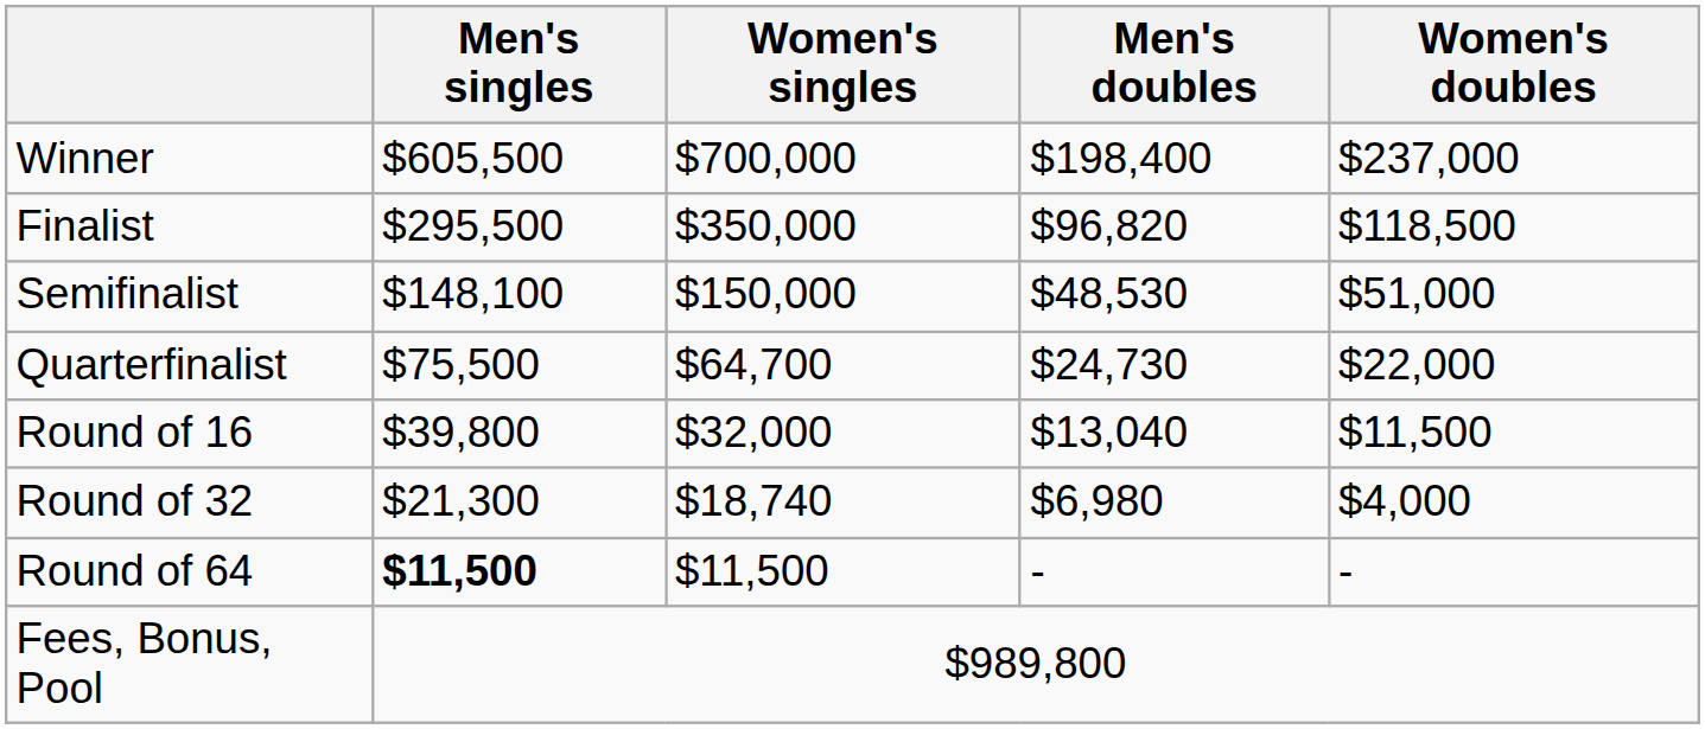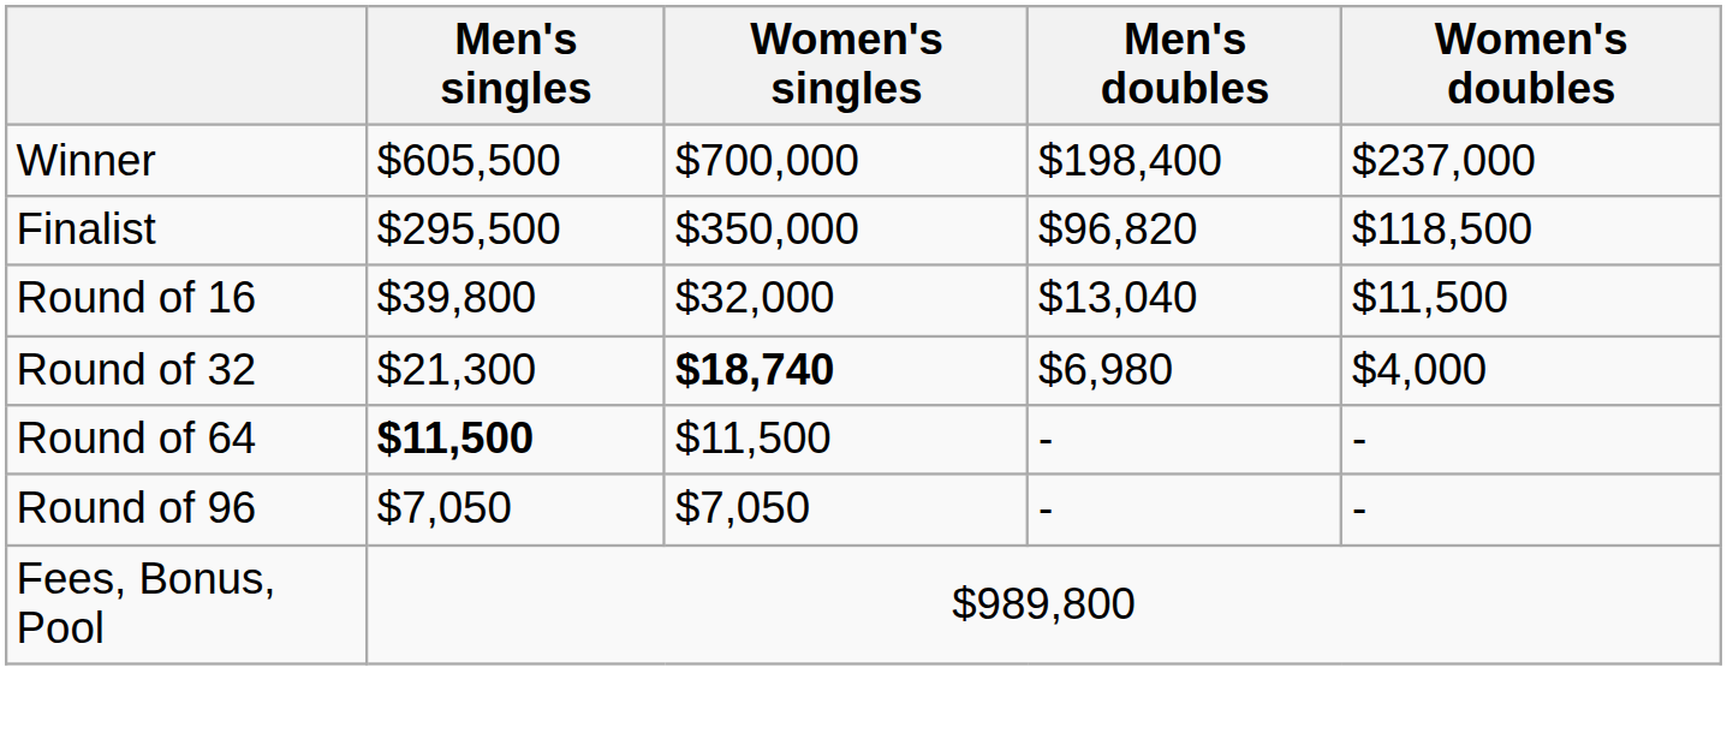- row: Semifinalist | $148,100 | $150,000 | $48,530 | $51,000
- row: Quarterfinalist | $75,500 | $64,700 | $24,730 | $22,000
Round of 32 | Women's singles: normal -> bold
+ row: Round of 96 | $7,050 | $7,050 | - | -
